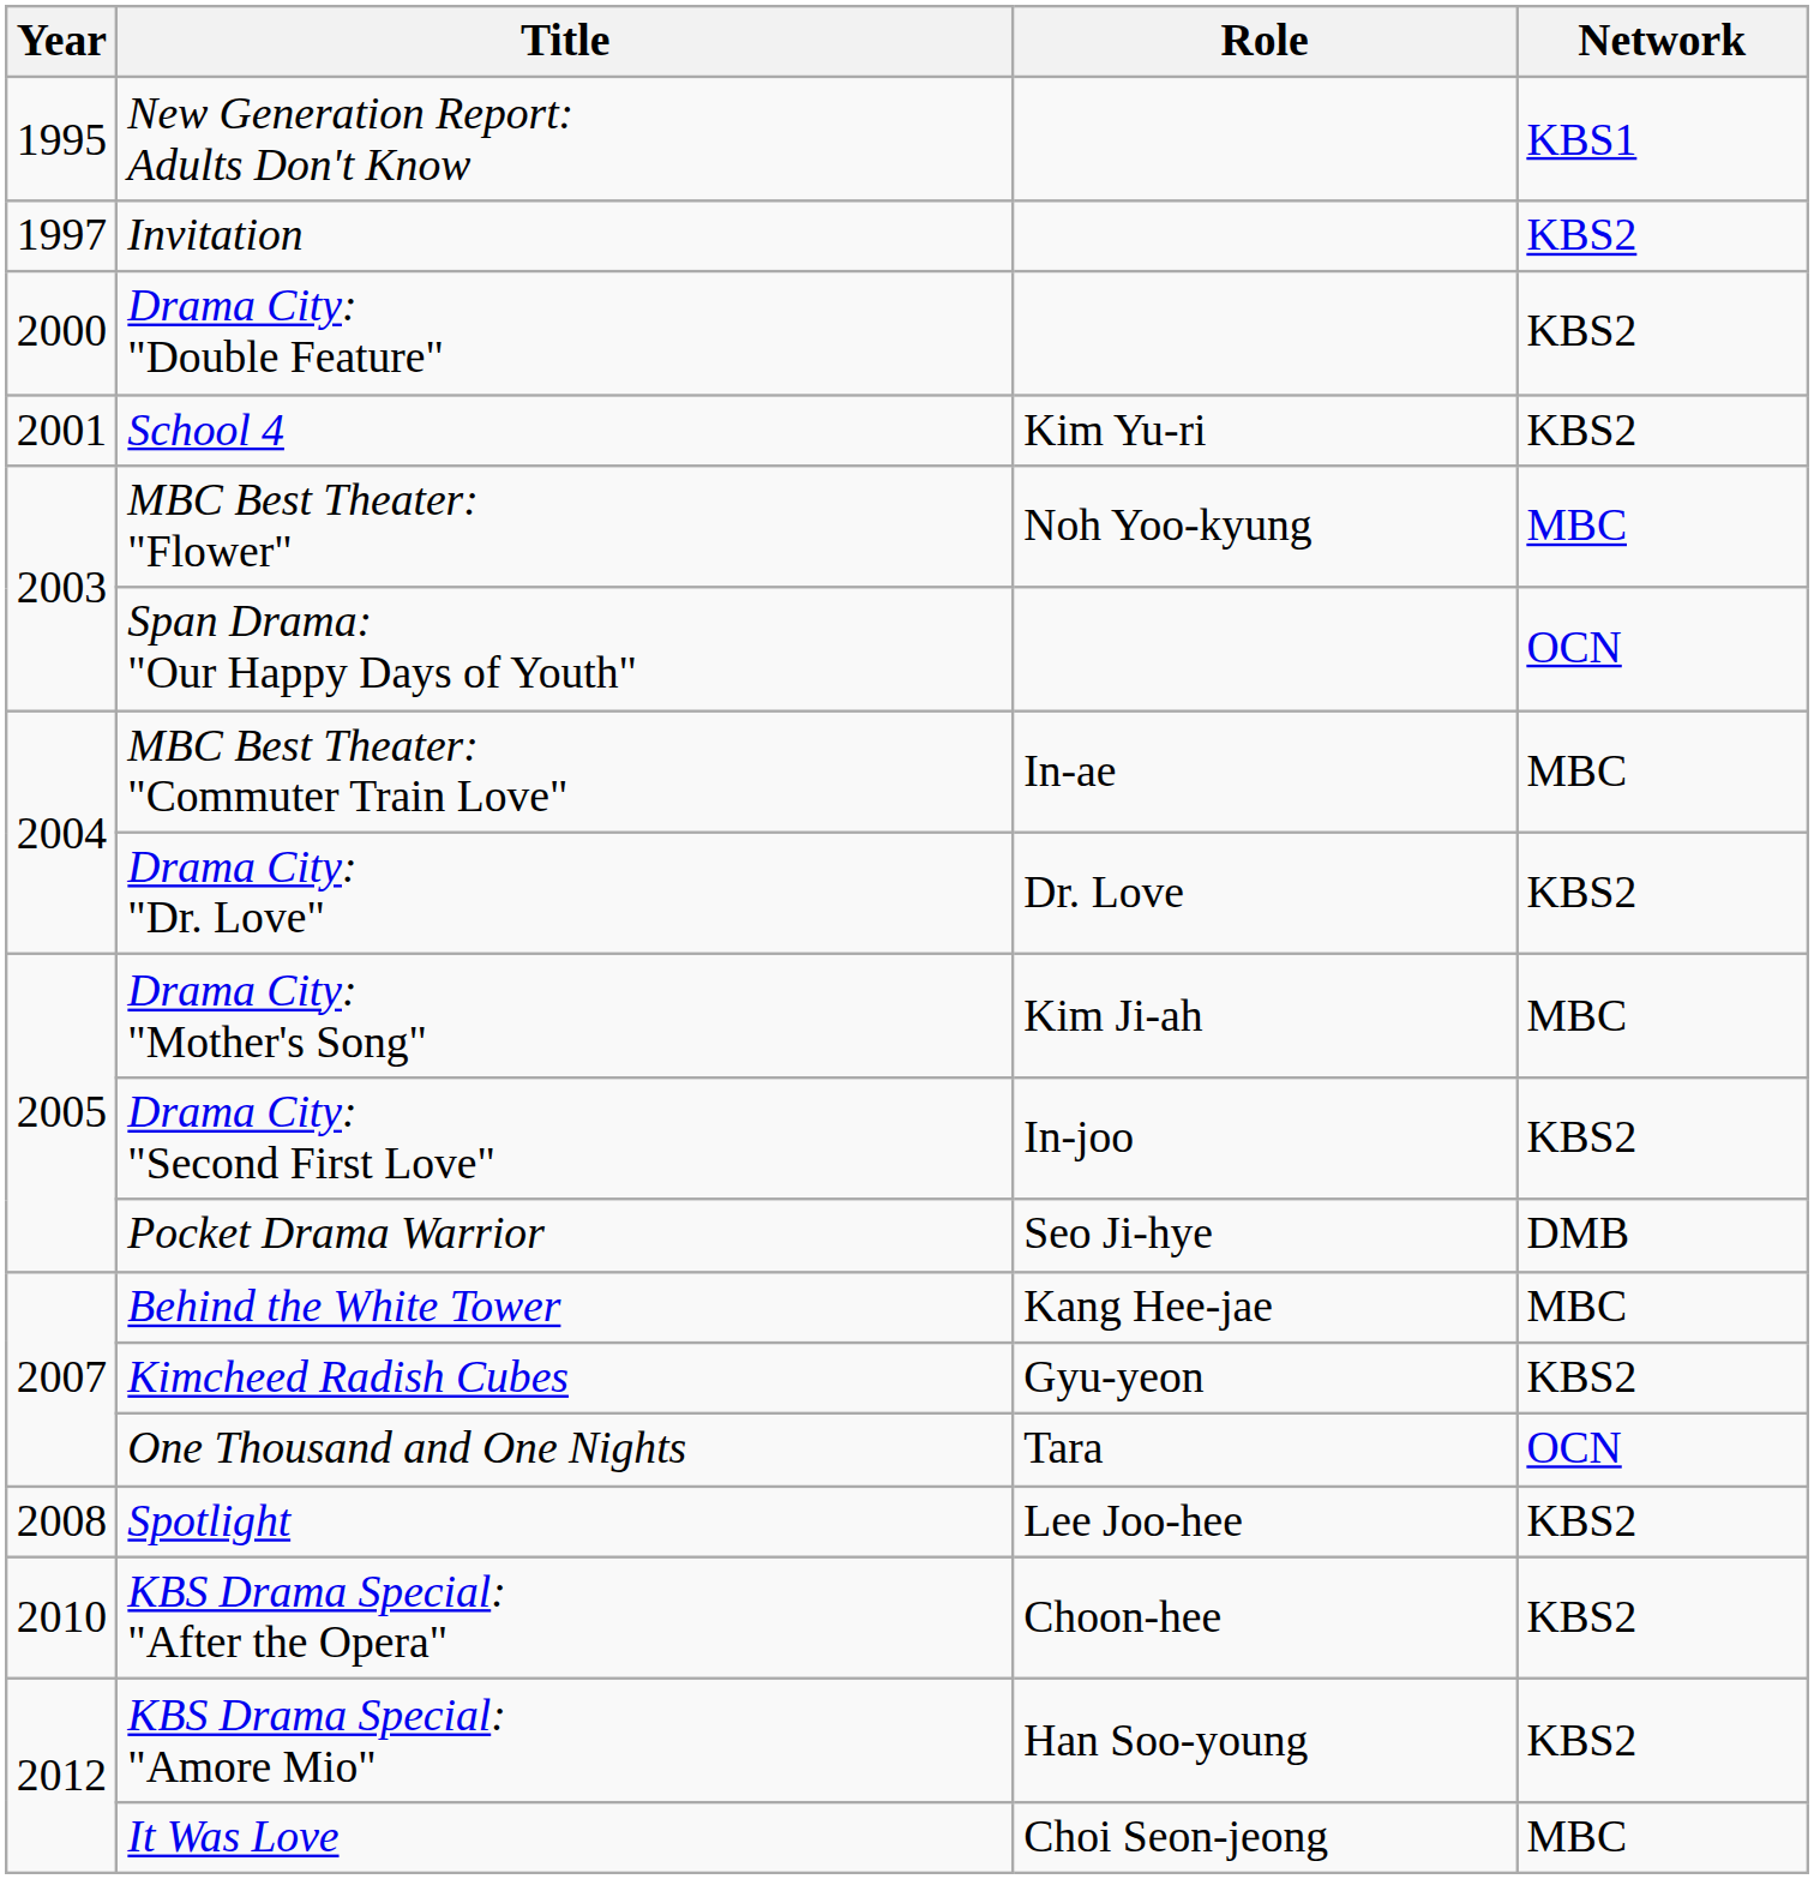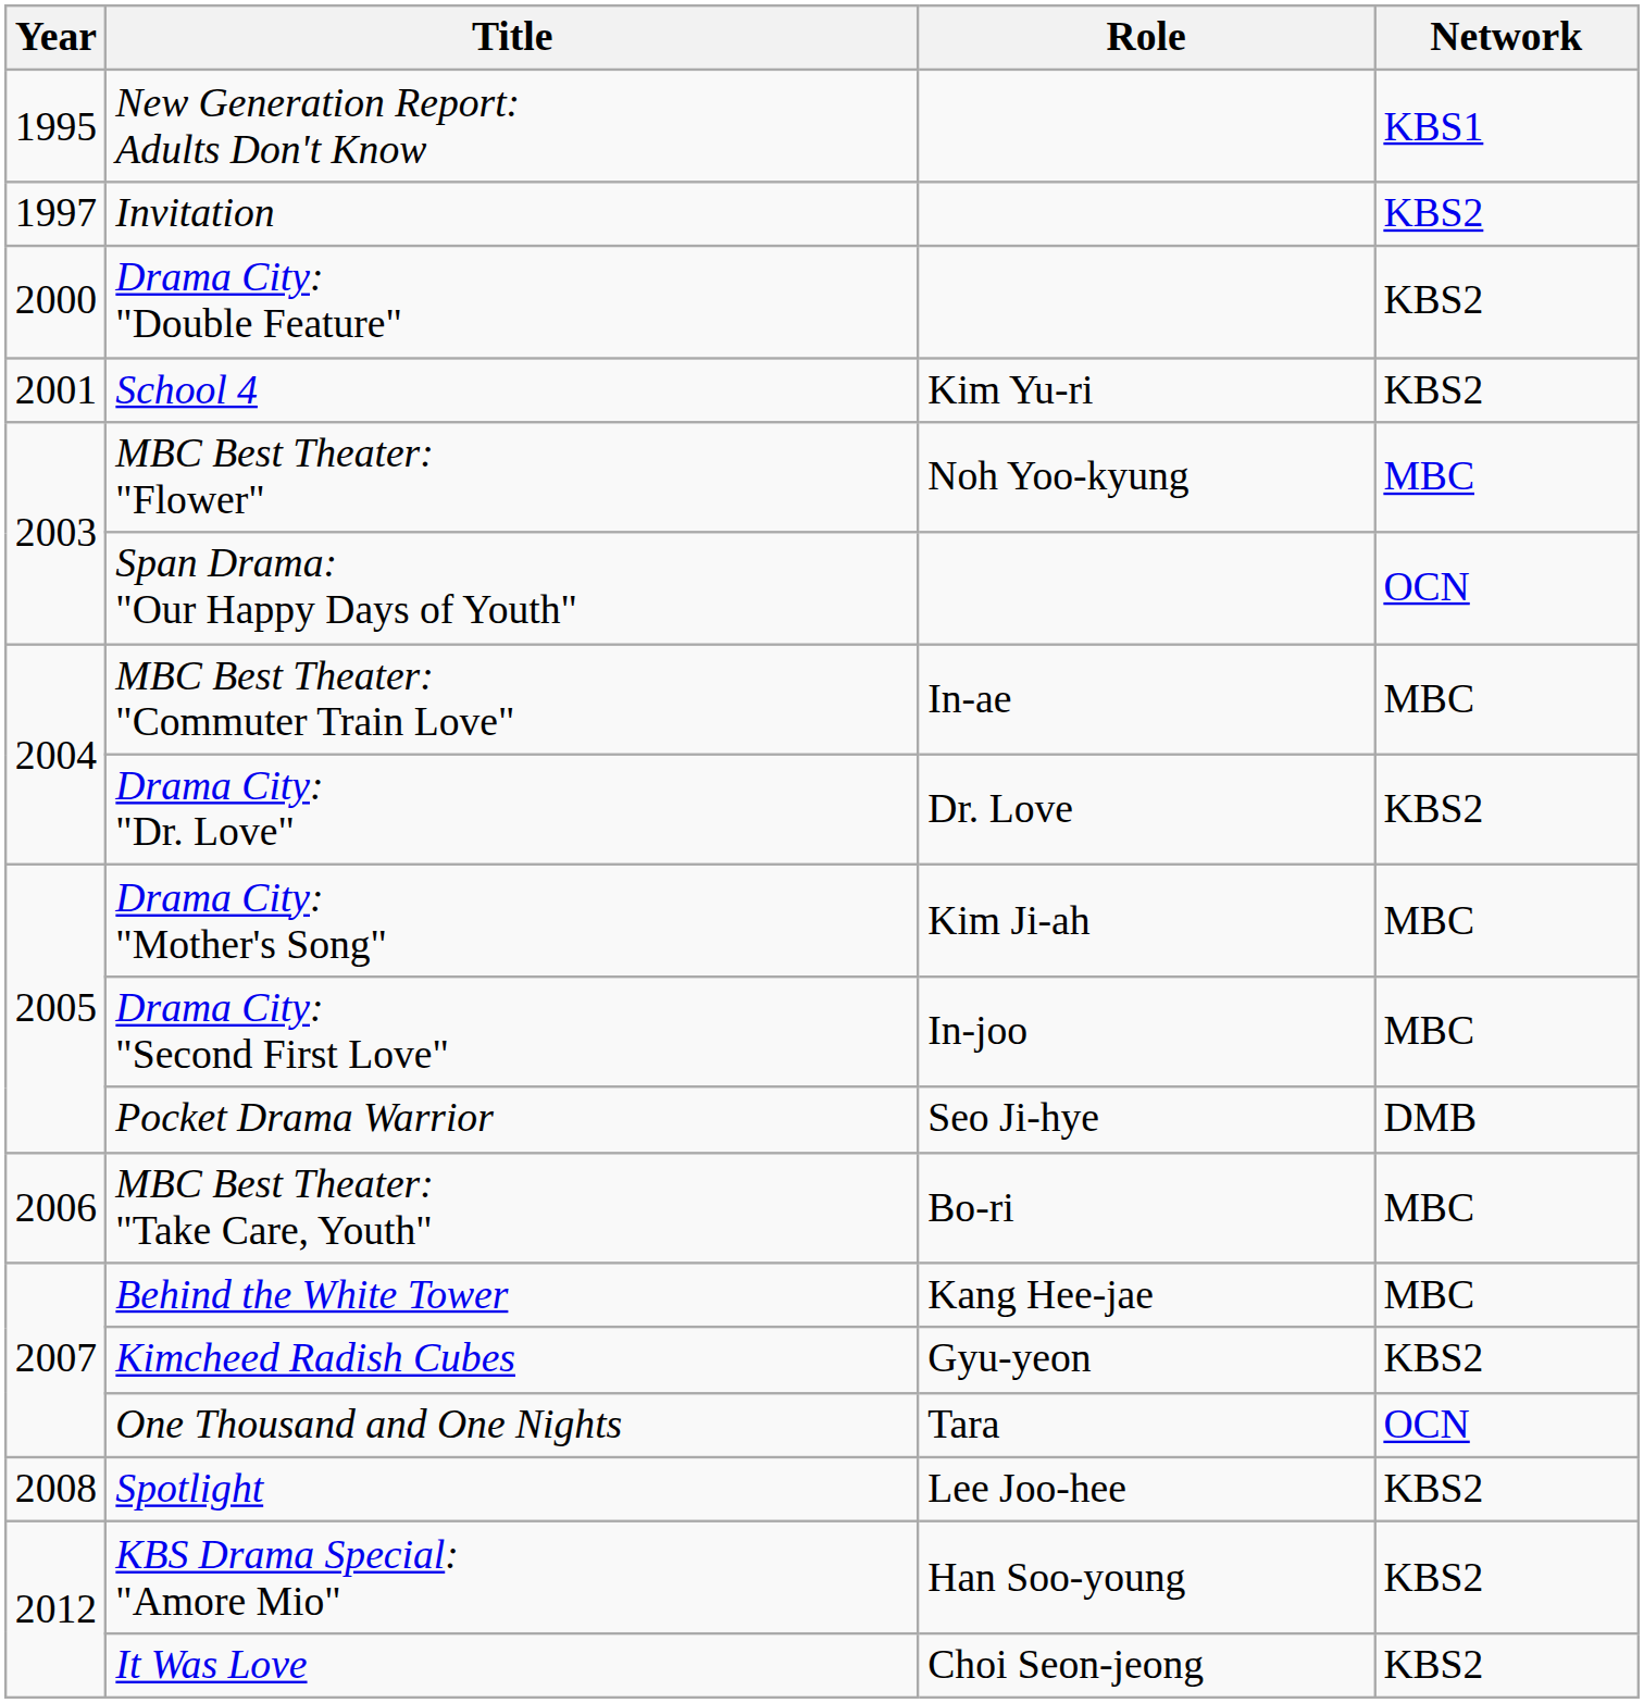Drama City: "Second First Love" | Network: KBS2 -> MBC
+ row: 2006 | MBC Best Theater: "Take Care, Youth" | Bo-ri | MBC
- row: 2010 | KBS Drama Special: "After the Opera" | Choon-hee | KBS2
It Was Love | Network: MBC -> KBS2
